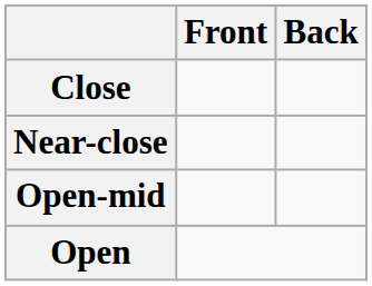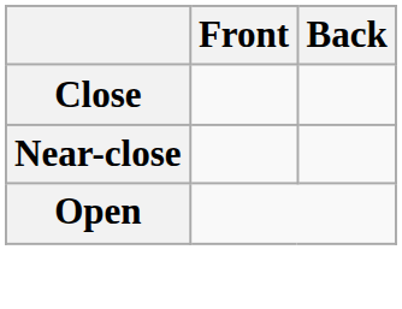- row: Open-mid
